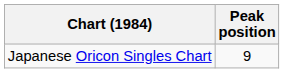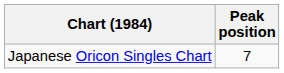Japanese Oricon Singles Chart | Peak position: 9 -> 7
